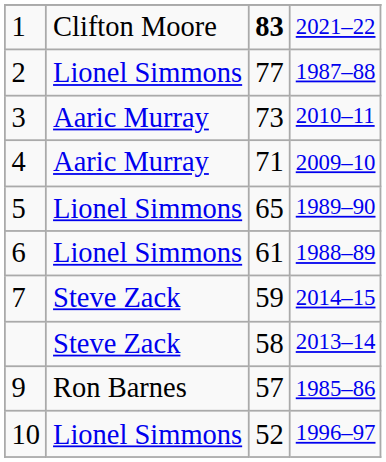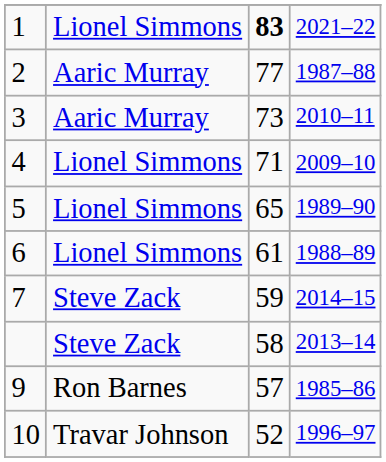1 | column 2: Clifton Moore -> Lionel Simmons
2 | column 2: Lionel Simmons -> Aaric Murray
4 | column 2: Aaric Murray -> Lionel Simmons
10 | column 2: Lionel Simmons -> Travar Johnson
